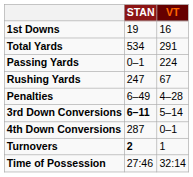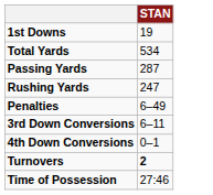- column: VT | 16 | 291 | 224 | 67 | 4–28 | 5–14 | 0–1 | 1 | 32:14
Passing Yards | STAN: 0–1 -> 287
3rd Down Conversions | STAN: bold -> normal
4th Down Conversions | STAN: 287 -> 0–1
